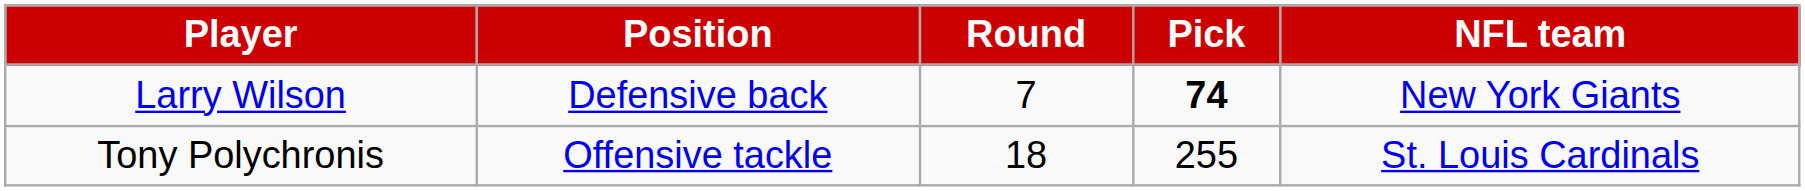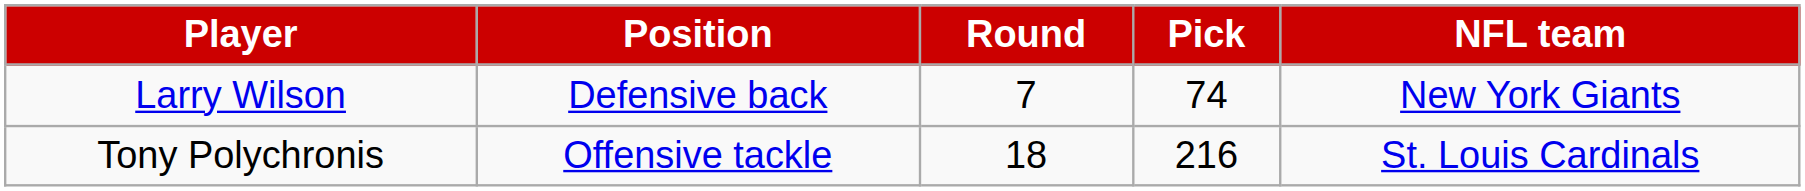Larry Wilson | Pick: bold -> normal
Tony Polychronis | Pick: 255 -> 216
